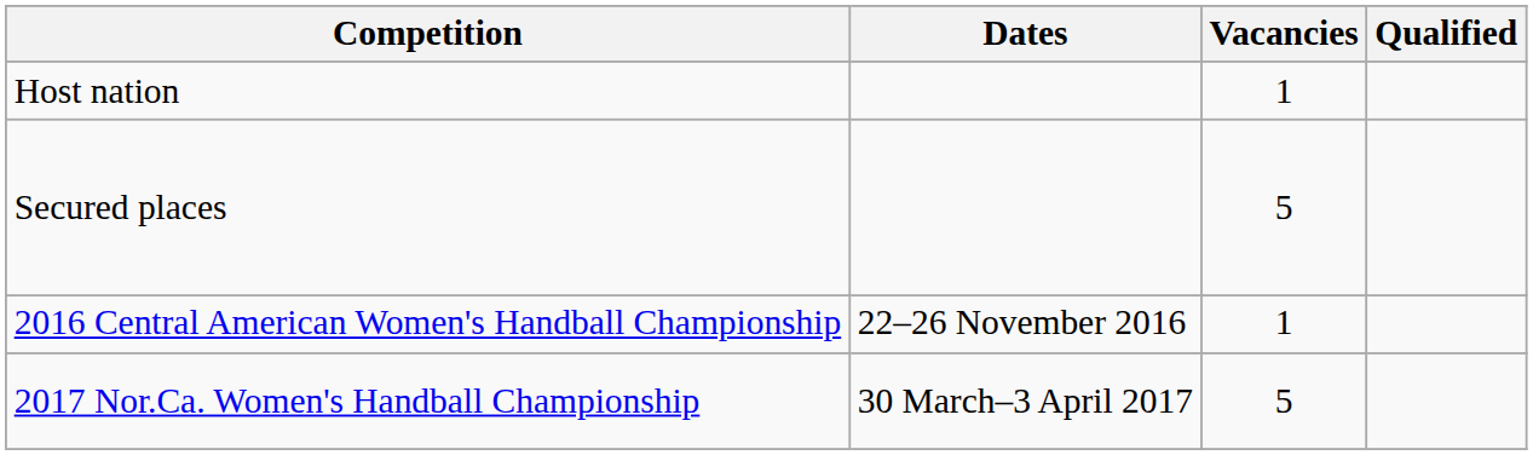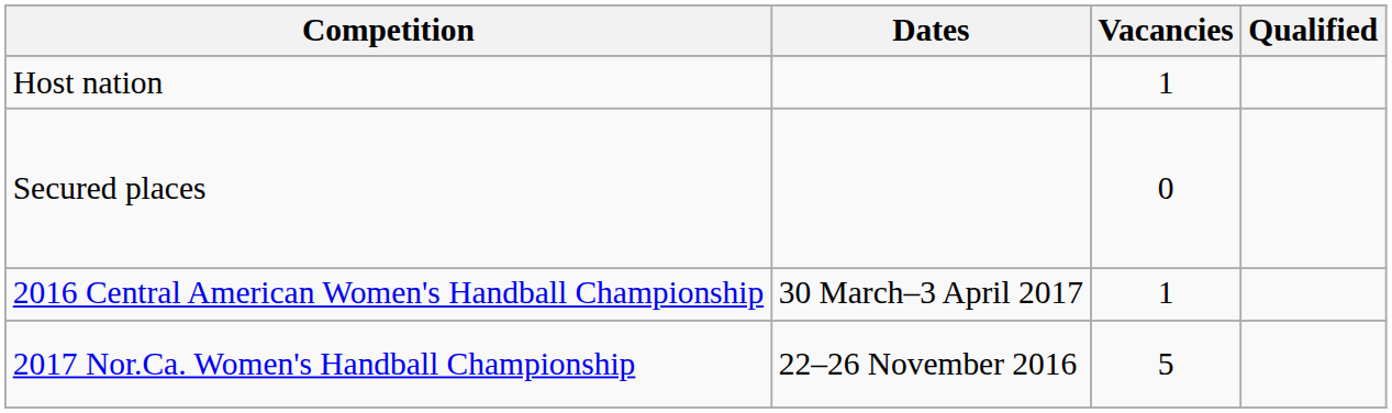Secured places | Vacancies: 5 -> 0
2016 Central American Women's Handball Championship | Dates: 22–26 November 2016 -> 30 March–3 April 2017
2017 Nor.Ca. Women's Handball Championship | Dates: 30 March–3 April 2017 -> 22–26 November 2016
